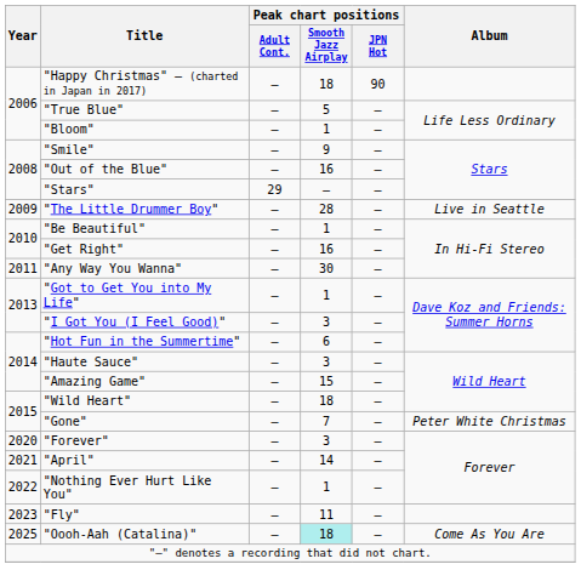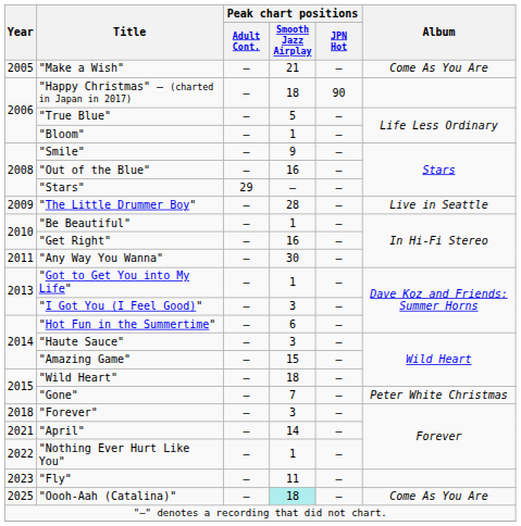+ row: 2005 | "Make a Wish" | — | 21 | — | Come As You Are
"Forever" | Year: 2020 -> 2018
